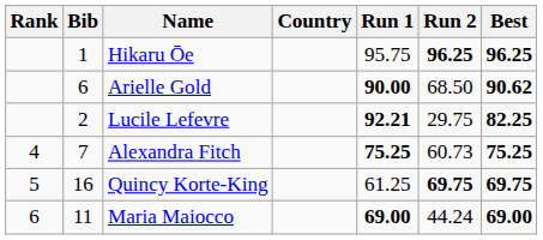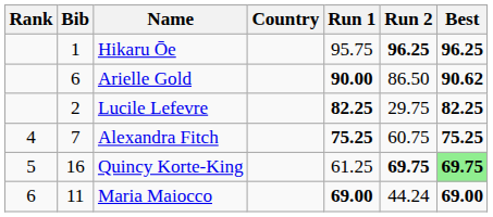Arielle Gold | Run 2: 68.50 -> 86.50
Lucile Lefevre | Run 1: 92.21 -> 82.25
Alexandra Fitch | Run 2: 60.73 -> 60.75
Quincy Korte-King | Best: no background -> lightgreen background
